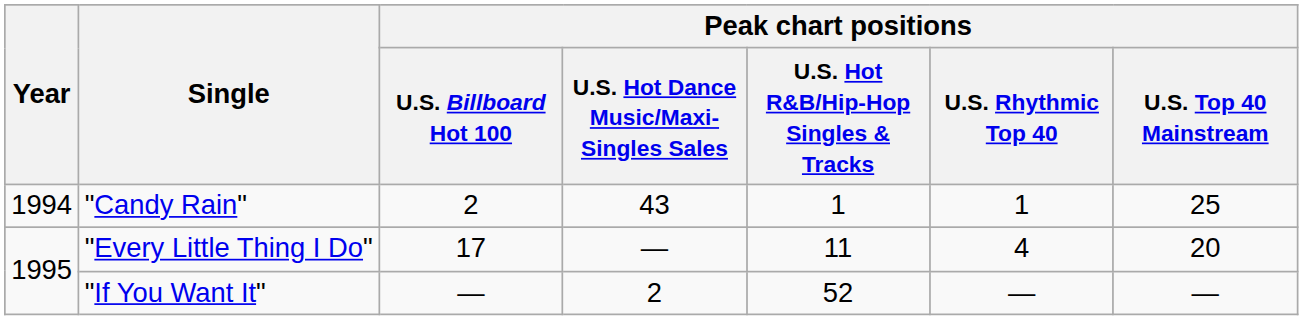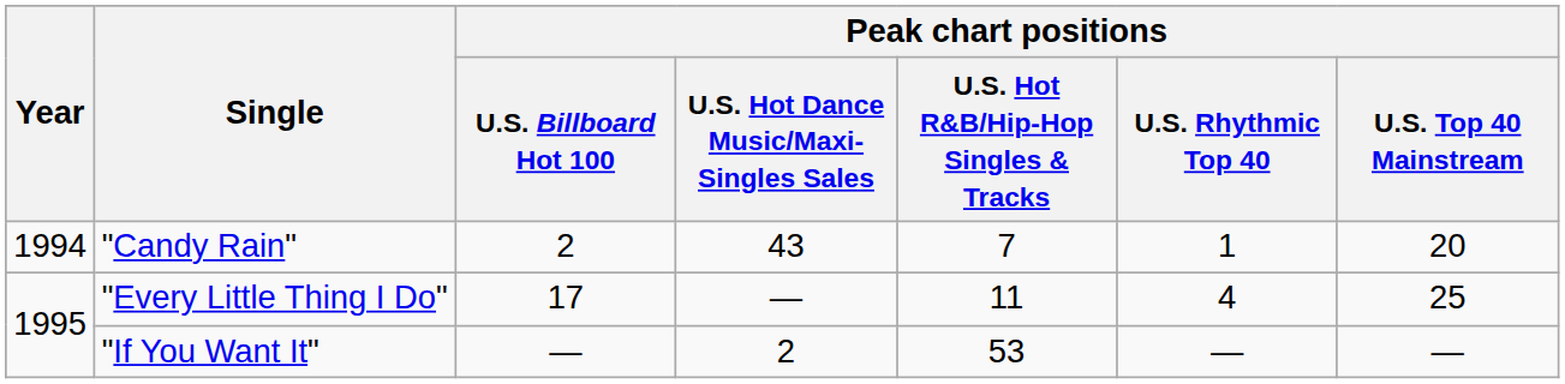"Candy Rain" | Peak chart positions / U.S. Hot R&B/Hip-Hop Singles & Tracks: 1 -> 7
"Candy Rain" | Peak chart positions / U.S. Top 40 Mainstream: 25 -> 20
"Every Little Thing I Do" | Peak chart positions / U.S. Top 40 Mainstream: 20 -> 25
"If You Want It" | Peak chart positions / U.S. Hot R&B/Hip-Hop Singles & Tracks: 52 -> 53
